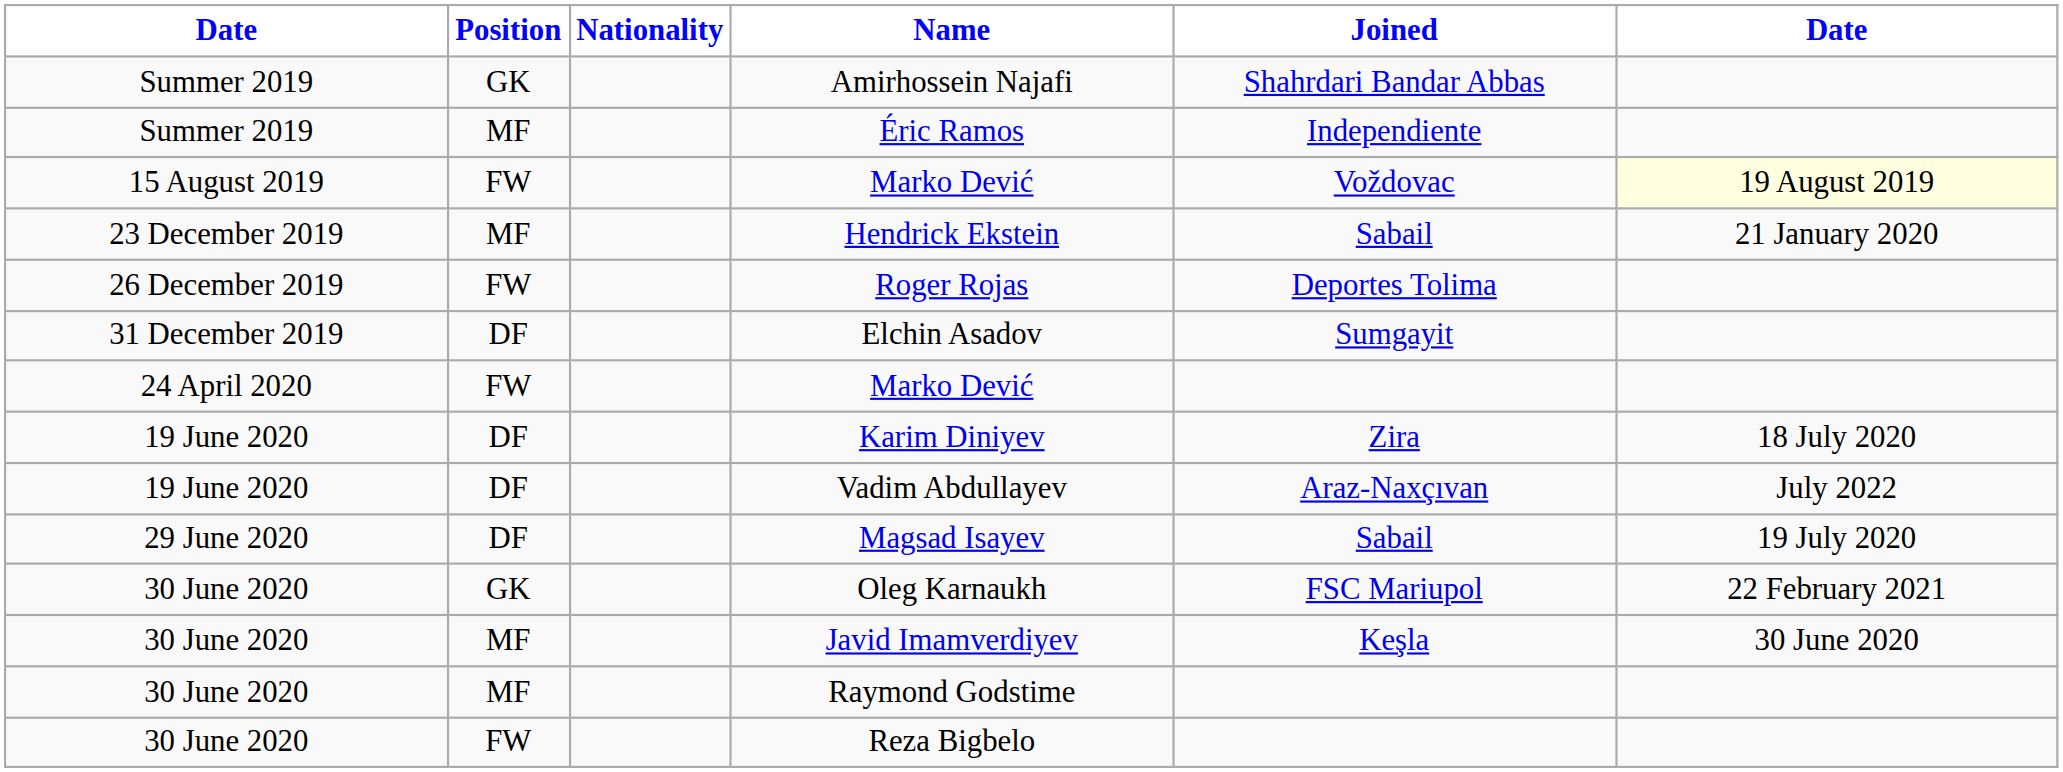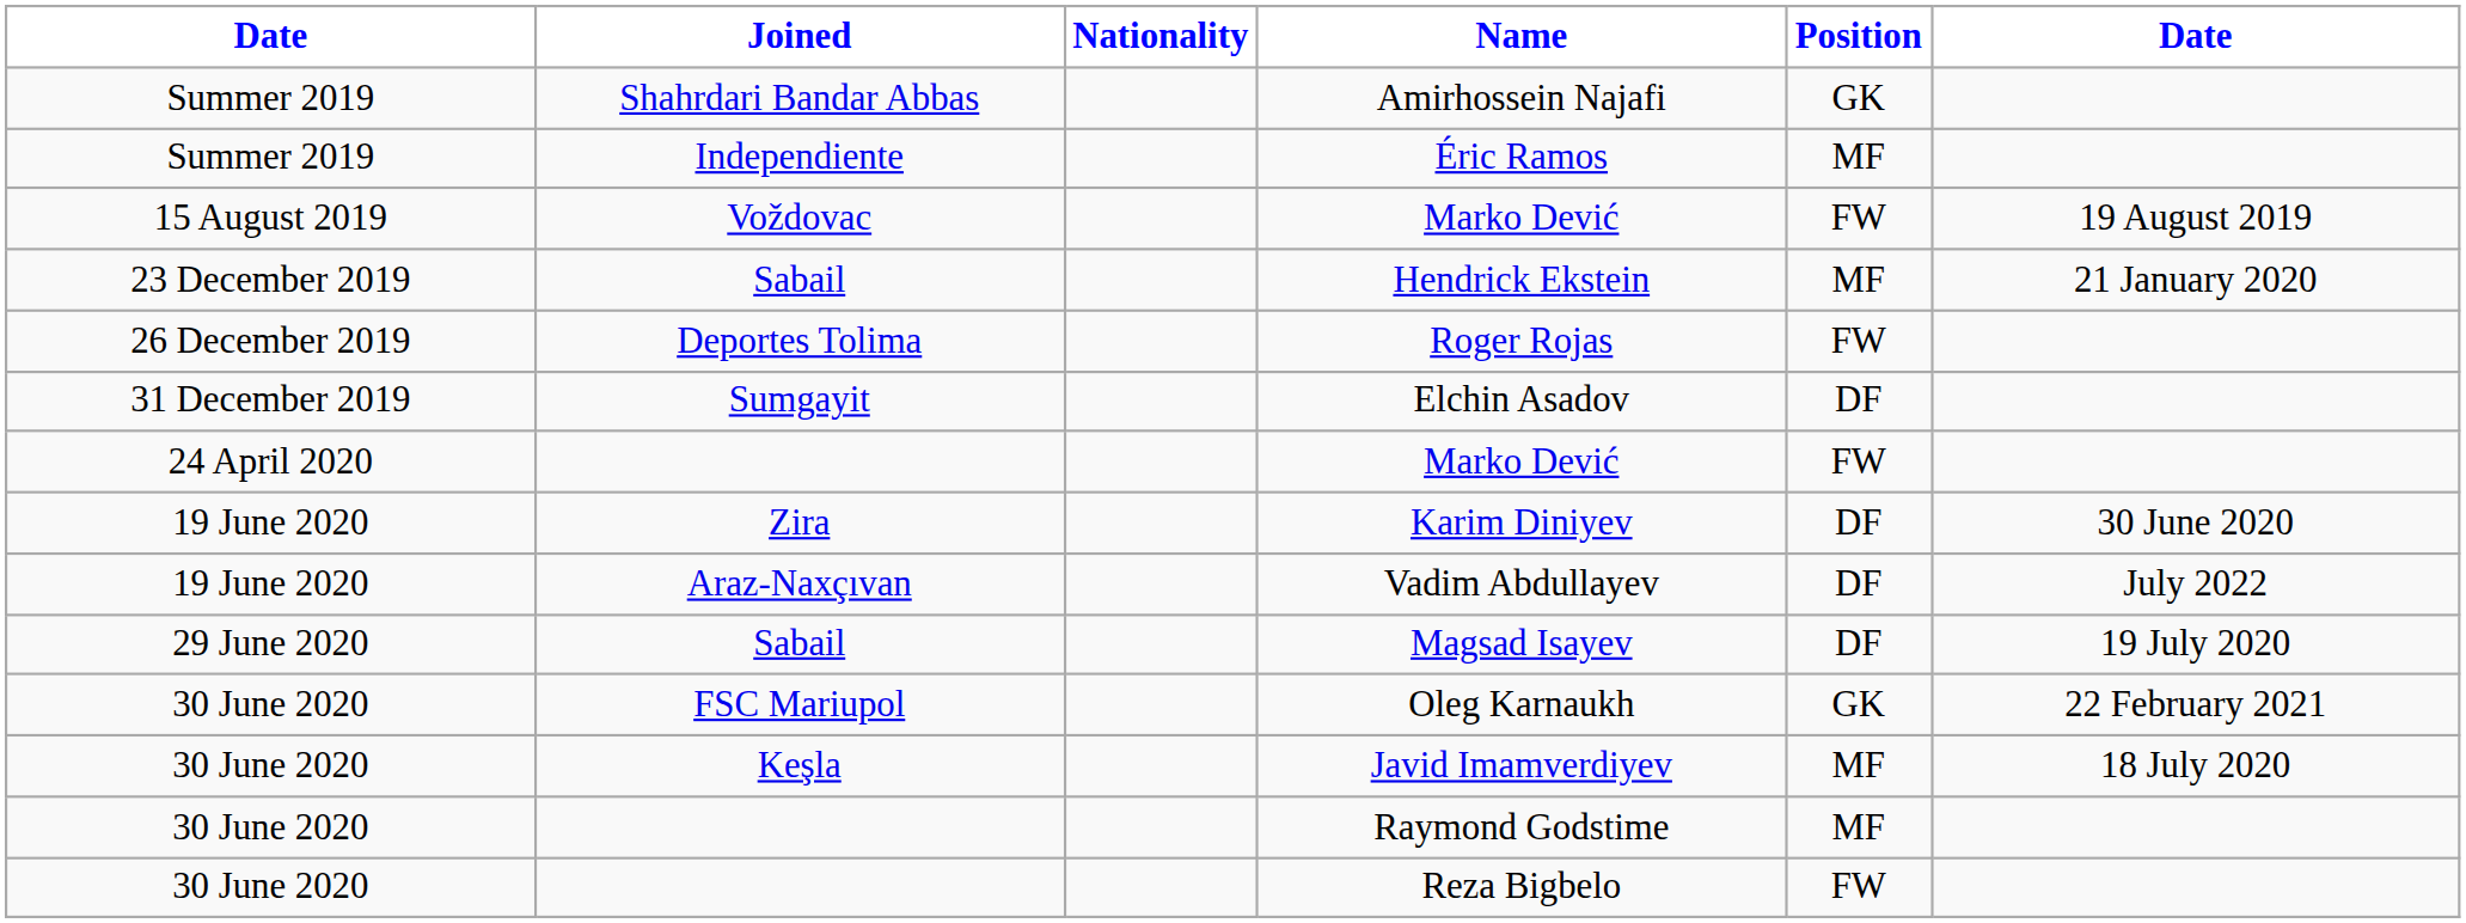columns swapped: Position <-> Joined
15 August 2019 / Marko Dević | column 6: lightyellow background -> no background
Karim Diniyev | column 6: 18 July 2020 -> 30 June 2020
Javid Imamverdiyev | column 6: 30 June 2020 -> 18 July 2020
